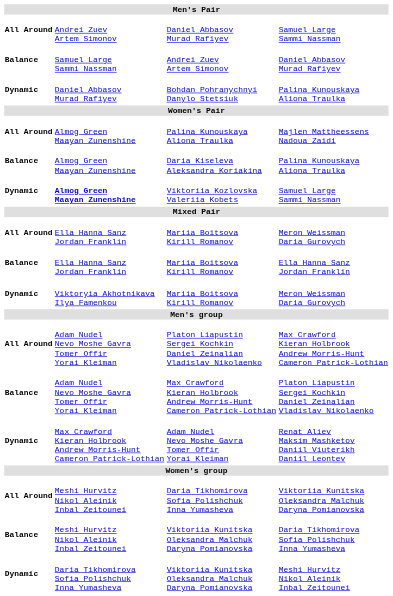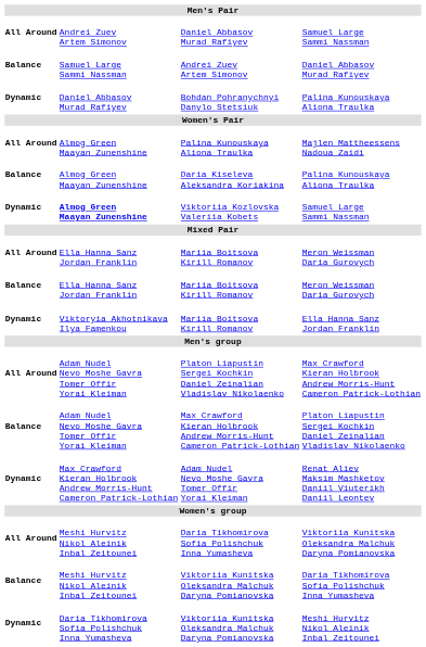Balance / Mariia Boitsova Kirill Romanov | column 4: Ella Hanna Sanz Jordan Franklin -> Meron Weissman Daria Gurovych
Dynamic / Mariia Boitsova Kirill Romanov | column 4: Meron Weissman Daria Gurovych -> Ella Hanna Sanz Jordan Franklin
